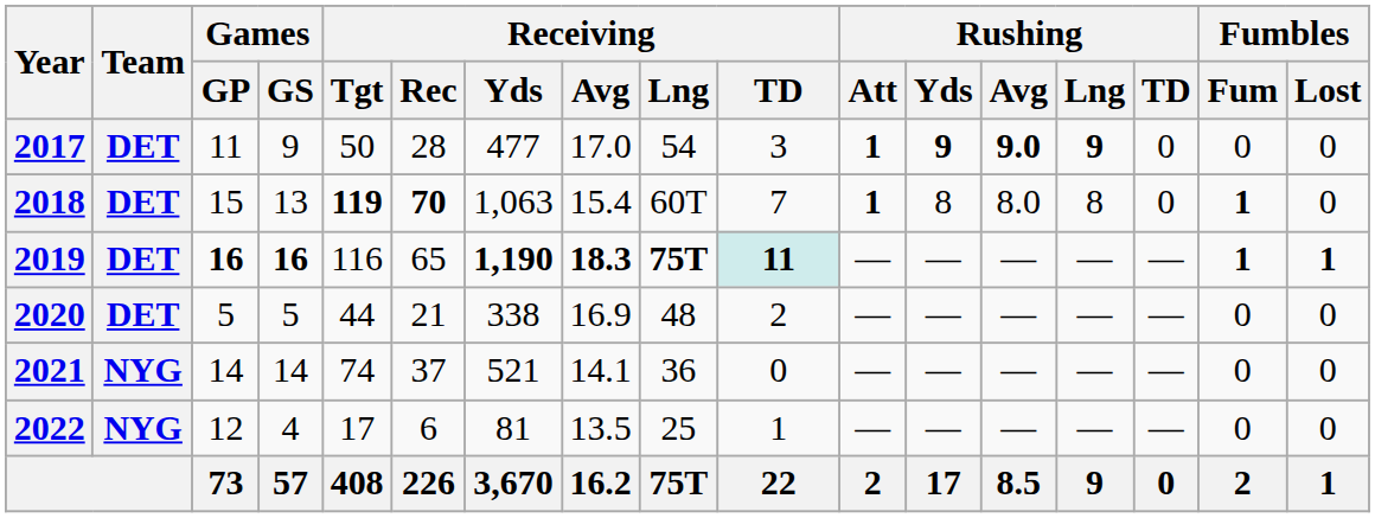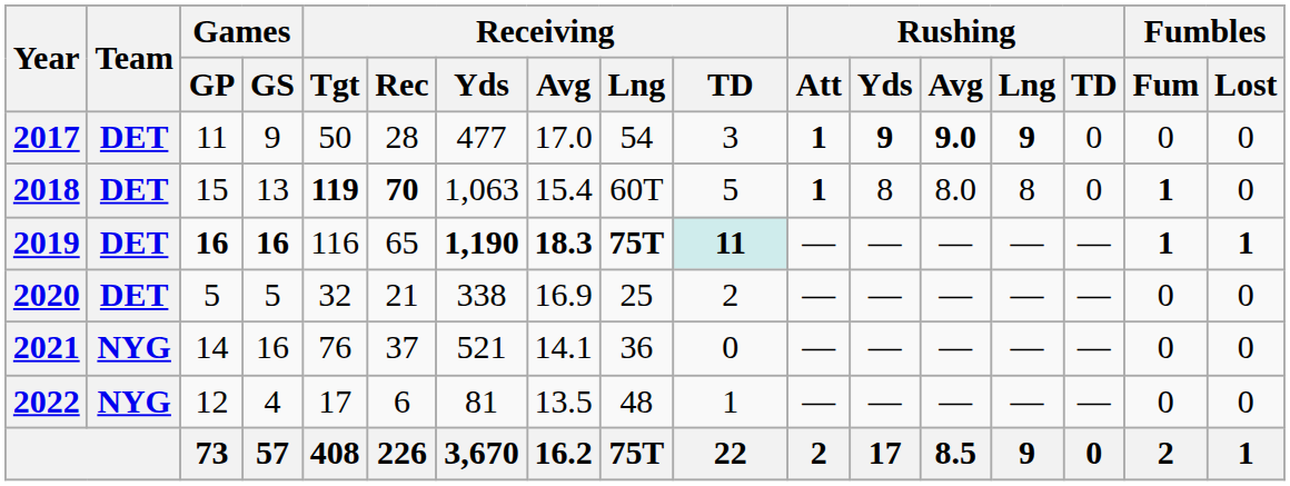2018 | Receiving / TD: 7 -> 5
2020 | Receiving / Tgt: 44 -> 32
2020 | Receiving / Lng: 48 -> 25
2021 | Games / GS: 14 -> 16
2021 | Receiving / Tgt: 74 -> 76
2022 | Receiving / Lng: 25 -> 48
